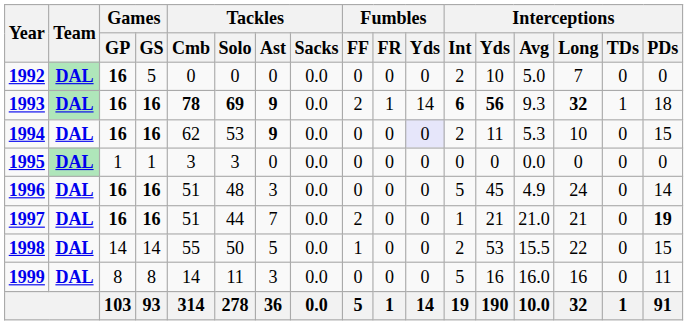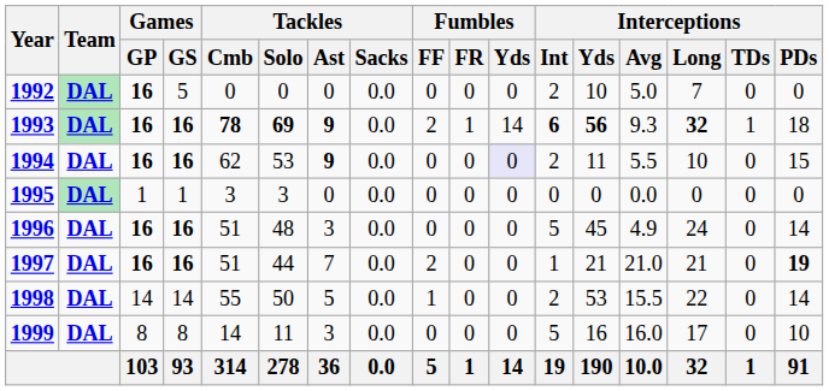1994 | Interceptions / Avg: 5.3 -> 5.5
1998 | Interceptions / PDs: 15 -> 14
1999 | Interceptions / Long: 16 -> 17
1999 | Interceptions / PDs: 11 -> 10
